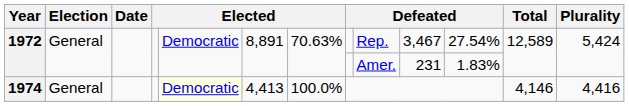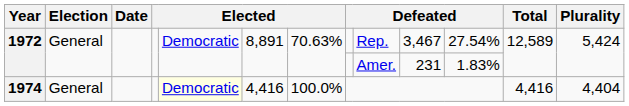1974 | column 6: 4,413 -> 4,416
1974 | Total: 4,146 -> 4,416
1974 | Plurality: 4,416 -> 4,404
